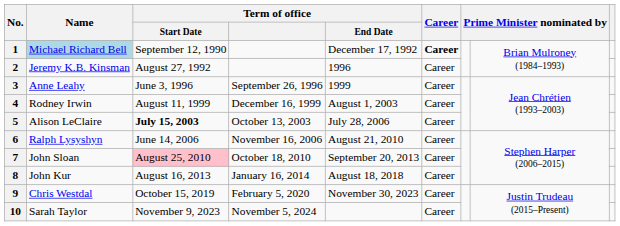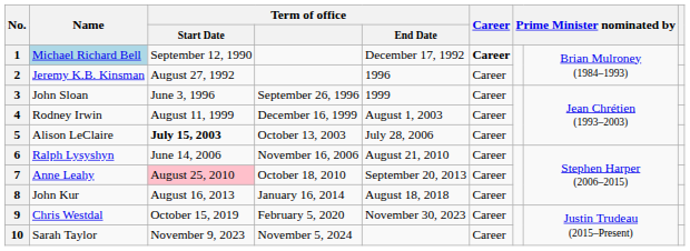3 | Name: Anne Leahy -> John Sloan
7 | Name: John Sloan -> Anne Leahy
